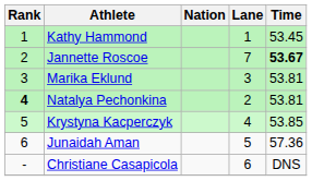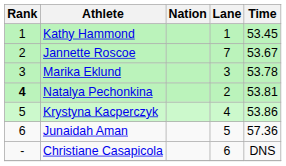Jannette Roscoe | Time: bold -> normal
Marika Eklund | Time: 53.81 -> 53.78
Krystyna Kacperczyk | Time: 53.85 -> 53.86
